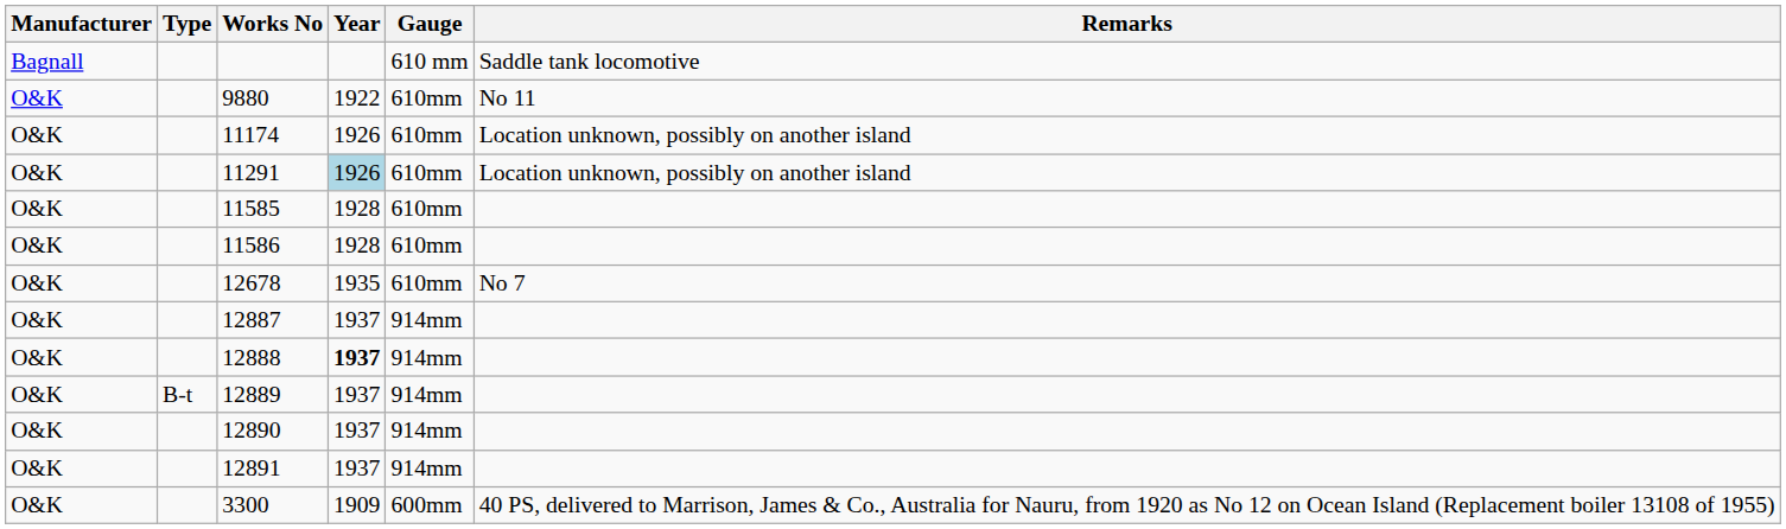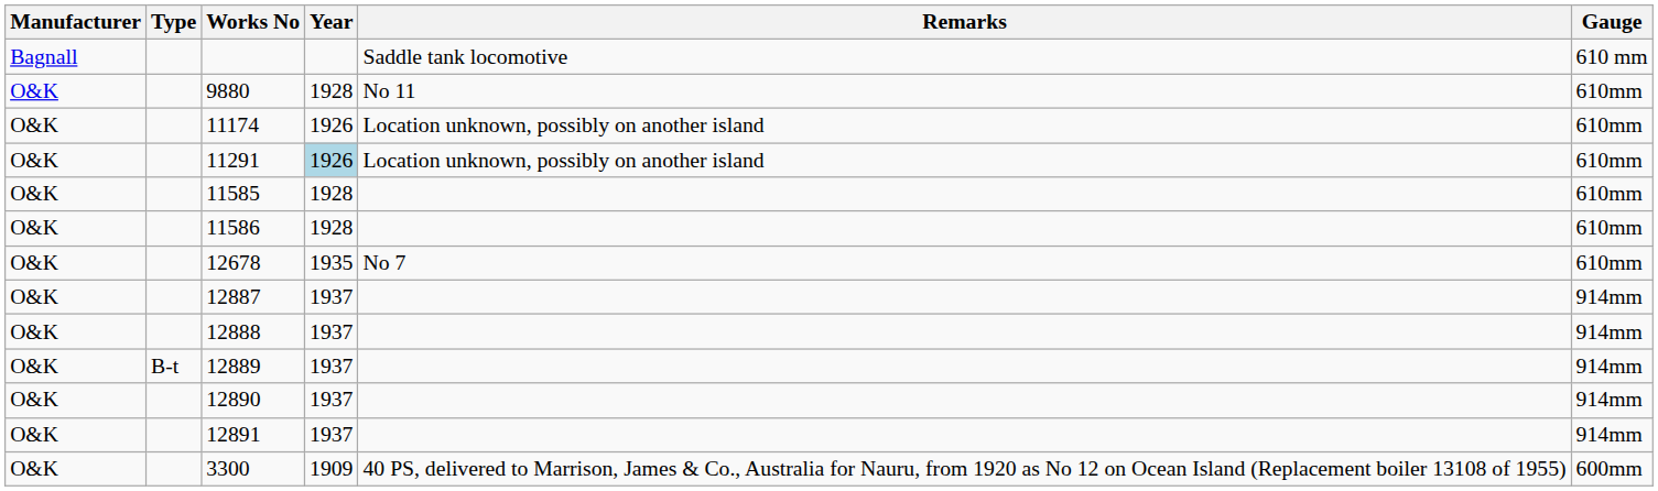columns swapped: Gauge <-> Remarks
9880 | Year: 1922 -> 1928
12888 | Year: bold -> normal
